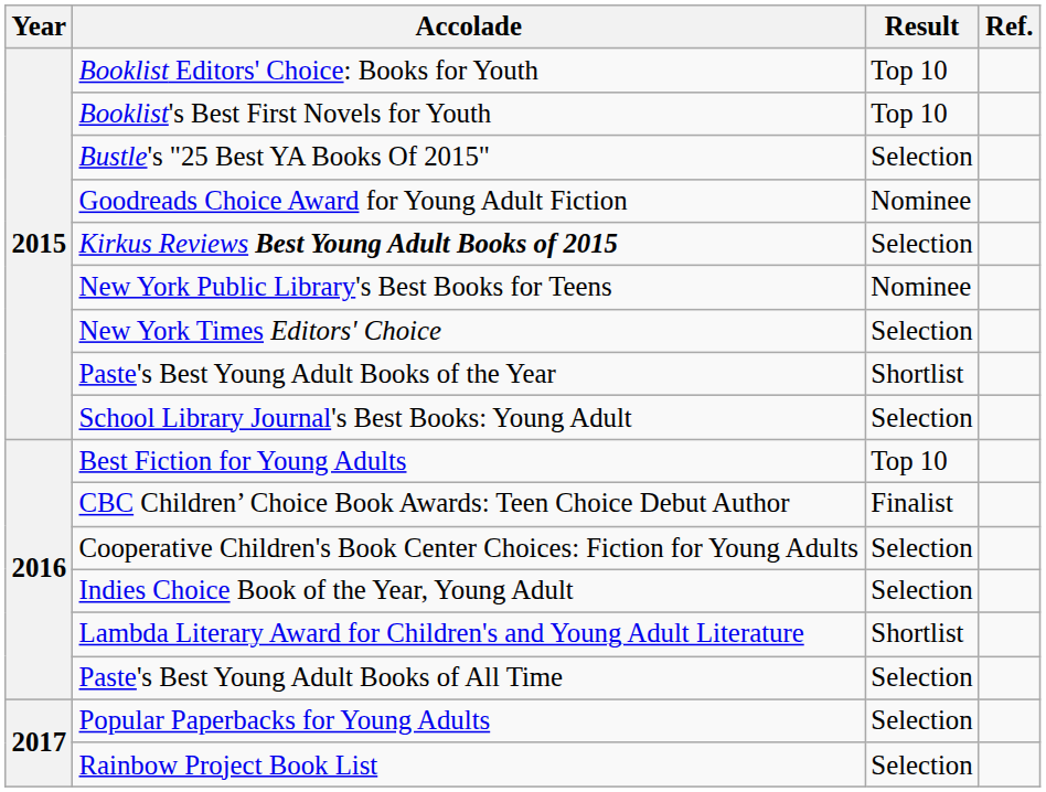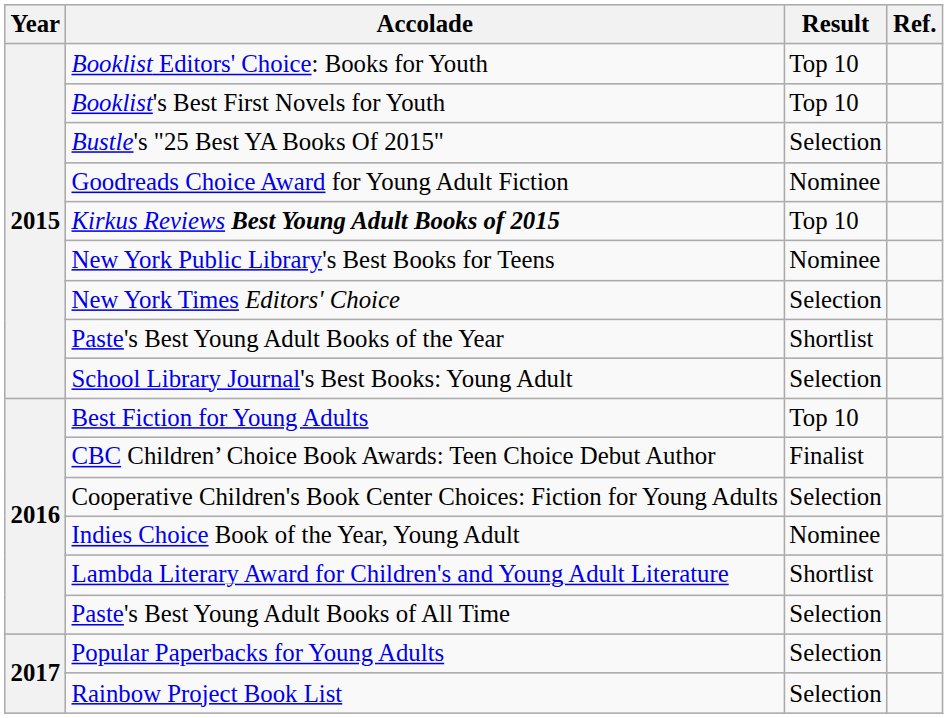Kirkus Reviews Best Young Adult Books of 2015 | Result: Selection -> Top 10
Indies Choice Book of the Year, Young Adult | Result: Selection -> Nominee
